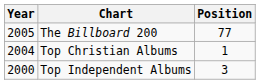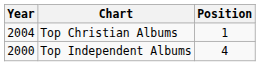- row: 2005 | The Billboard 200 | 77
Top Independent Albums | Position: 3 -> 4
